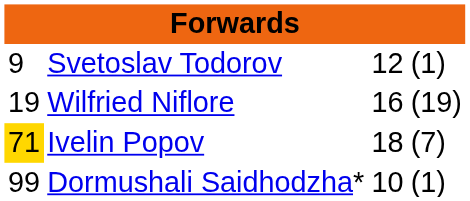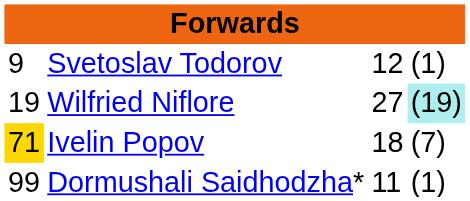Wilfried Niflore | column 3: 16 -> 27
Wilfried Niflore | column 4: no background -> paleturquoise background
Dormushali Saidhodzha* | column 3: 10 -> 11
